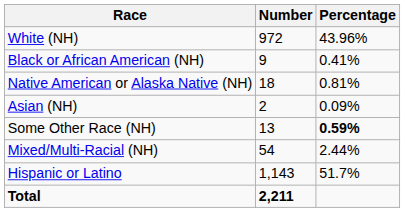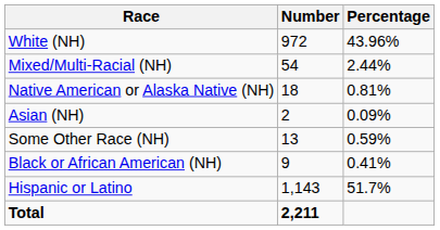rows swapped: Black or African American (NH) <-> Mixed/Multi-Racial (NH)
Some Other Race (NH) | Percentage: bold -> normal
